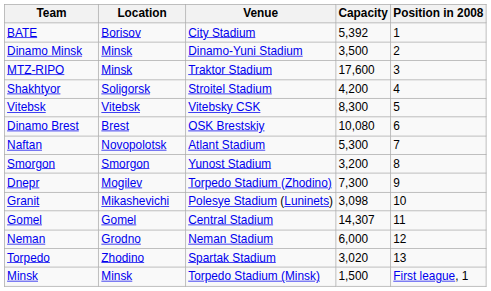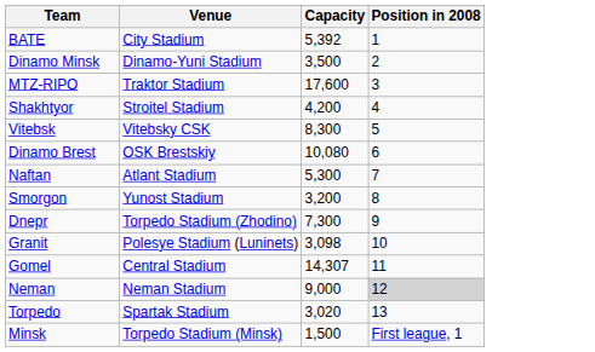- column: Location | Borisov | Minsk | Minsk | Soligorsk | Vitebsk | Brest | Novopolotsk | Smorgon | Mogilev | Mikashevichi | Gomel | Grodno | Zhodino | Minsk
Neman | Capacity: 6,000 -> 9,000
Neman | Position in 2008: no background -> lightgrey background
